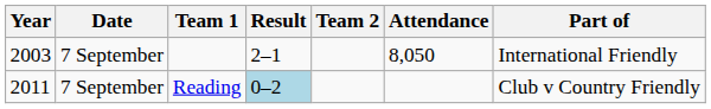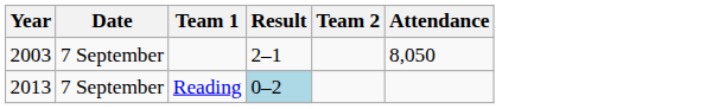- column: Part of | International Friendly | Club v Country Friendly
Reading | Year: 2011 -> 2013
